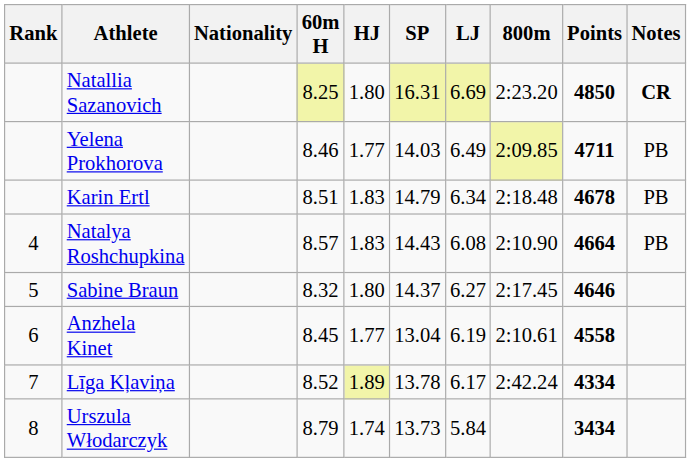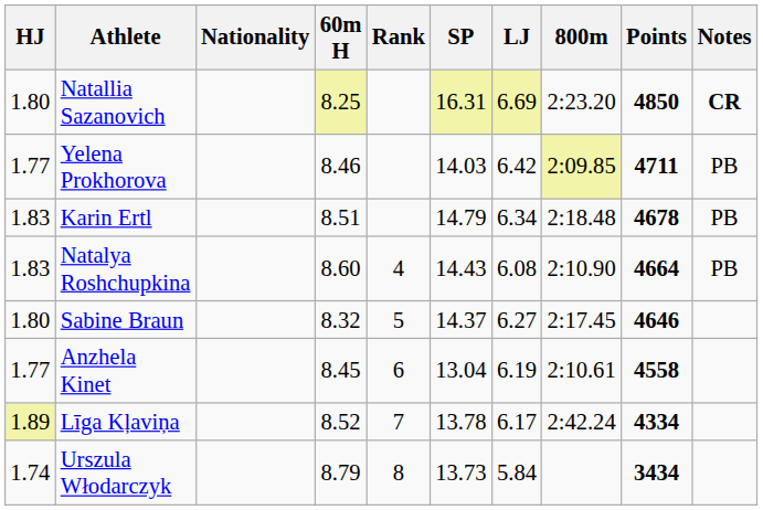columns swapped: Rank <-> HJ
Yelena Prokhorova | LJ: 6.49 -> 6.42
Natalya Roshchupkina | 60m H: 8.57 -> 8.60
